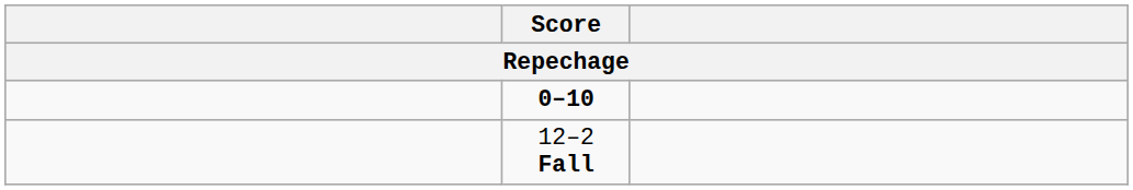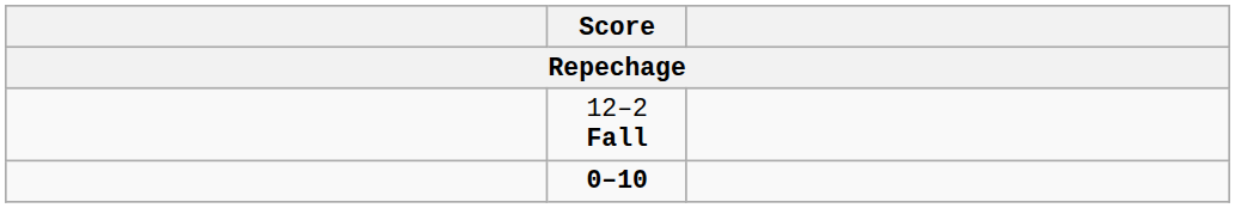rows swapped: 12–2 Fall <-> 0–10
